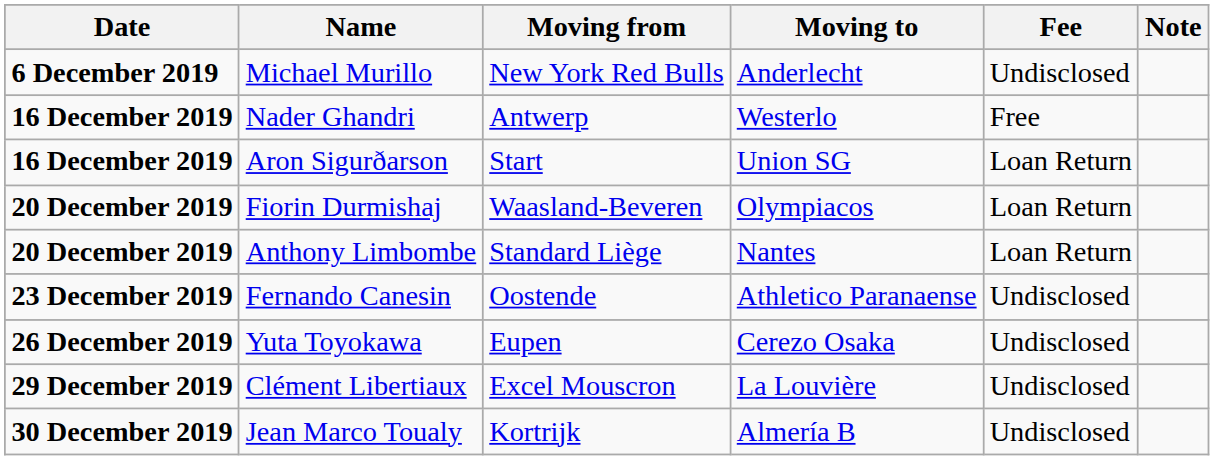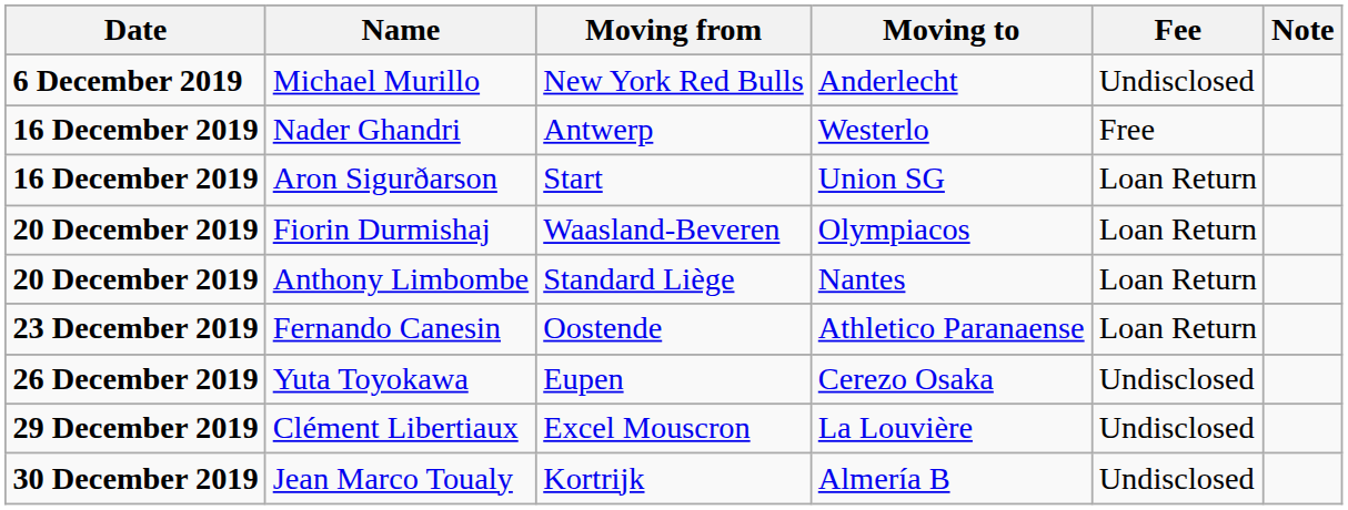Fernando Canesin | Fee: Undisclosed -> Loan Return
